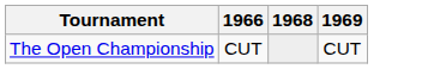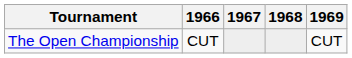+ column: 1967
